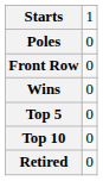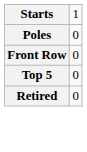- row: Wins | 0
- row: Top 10 | 0
